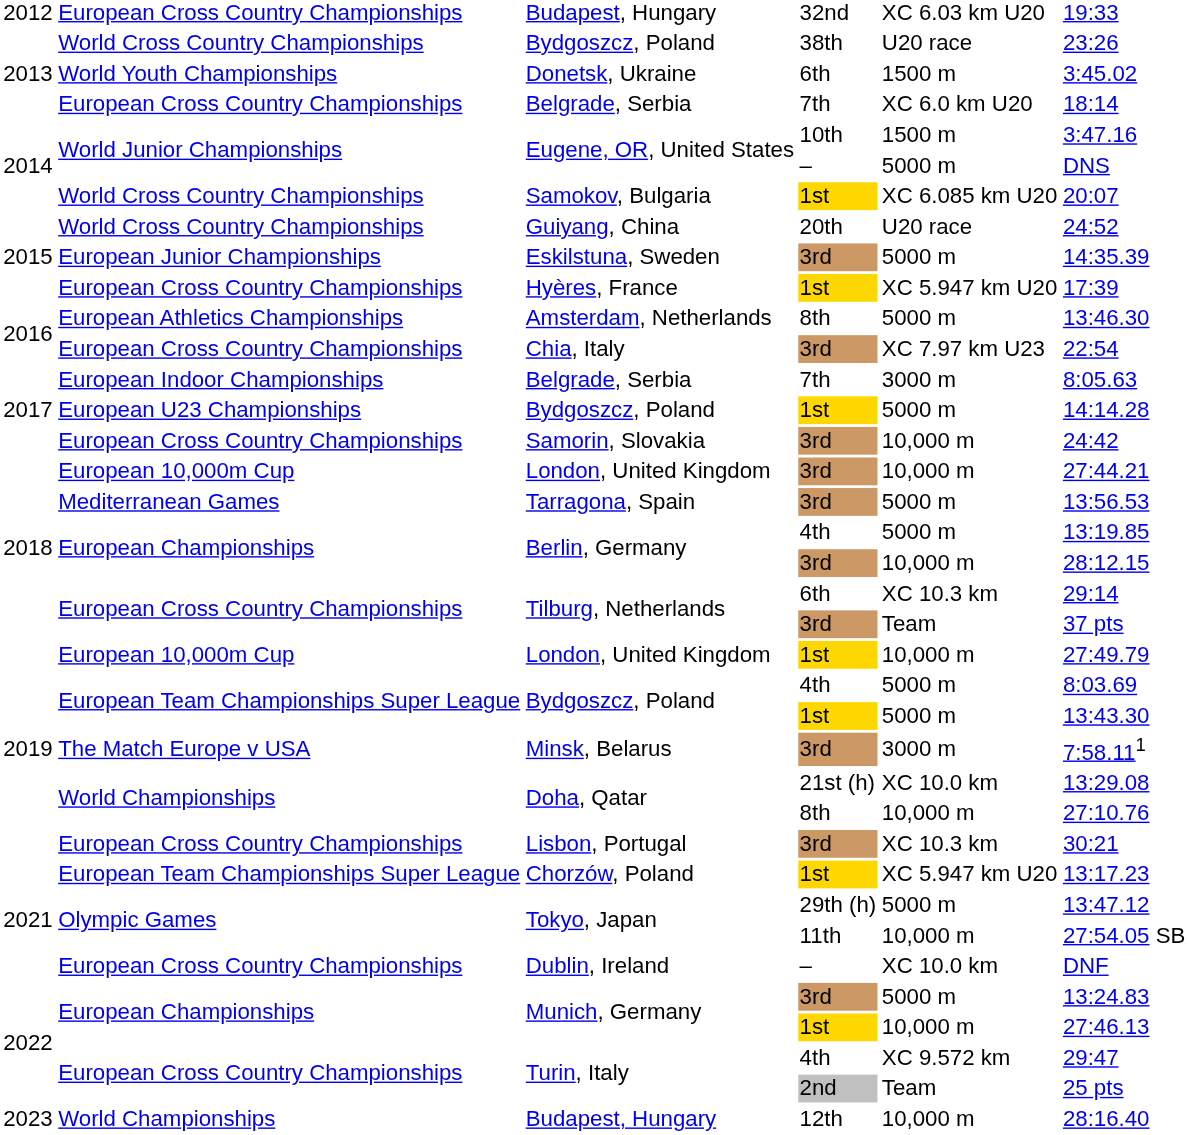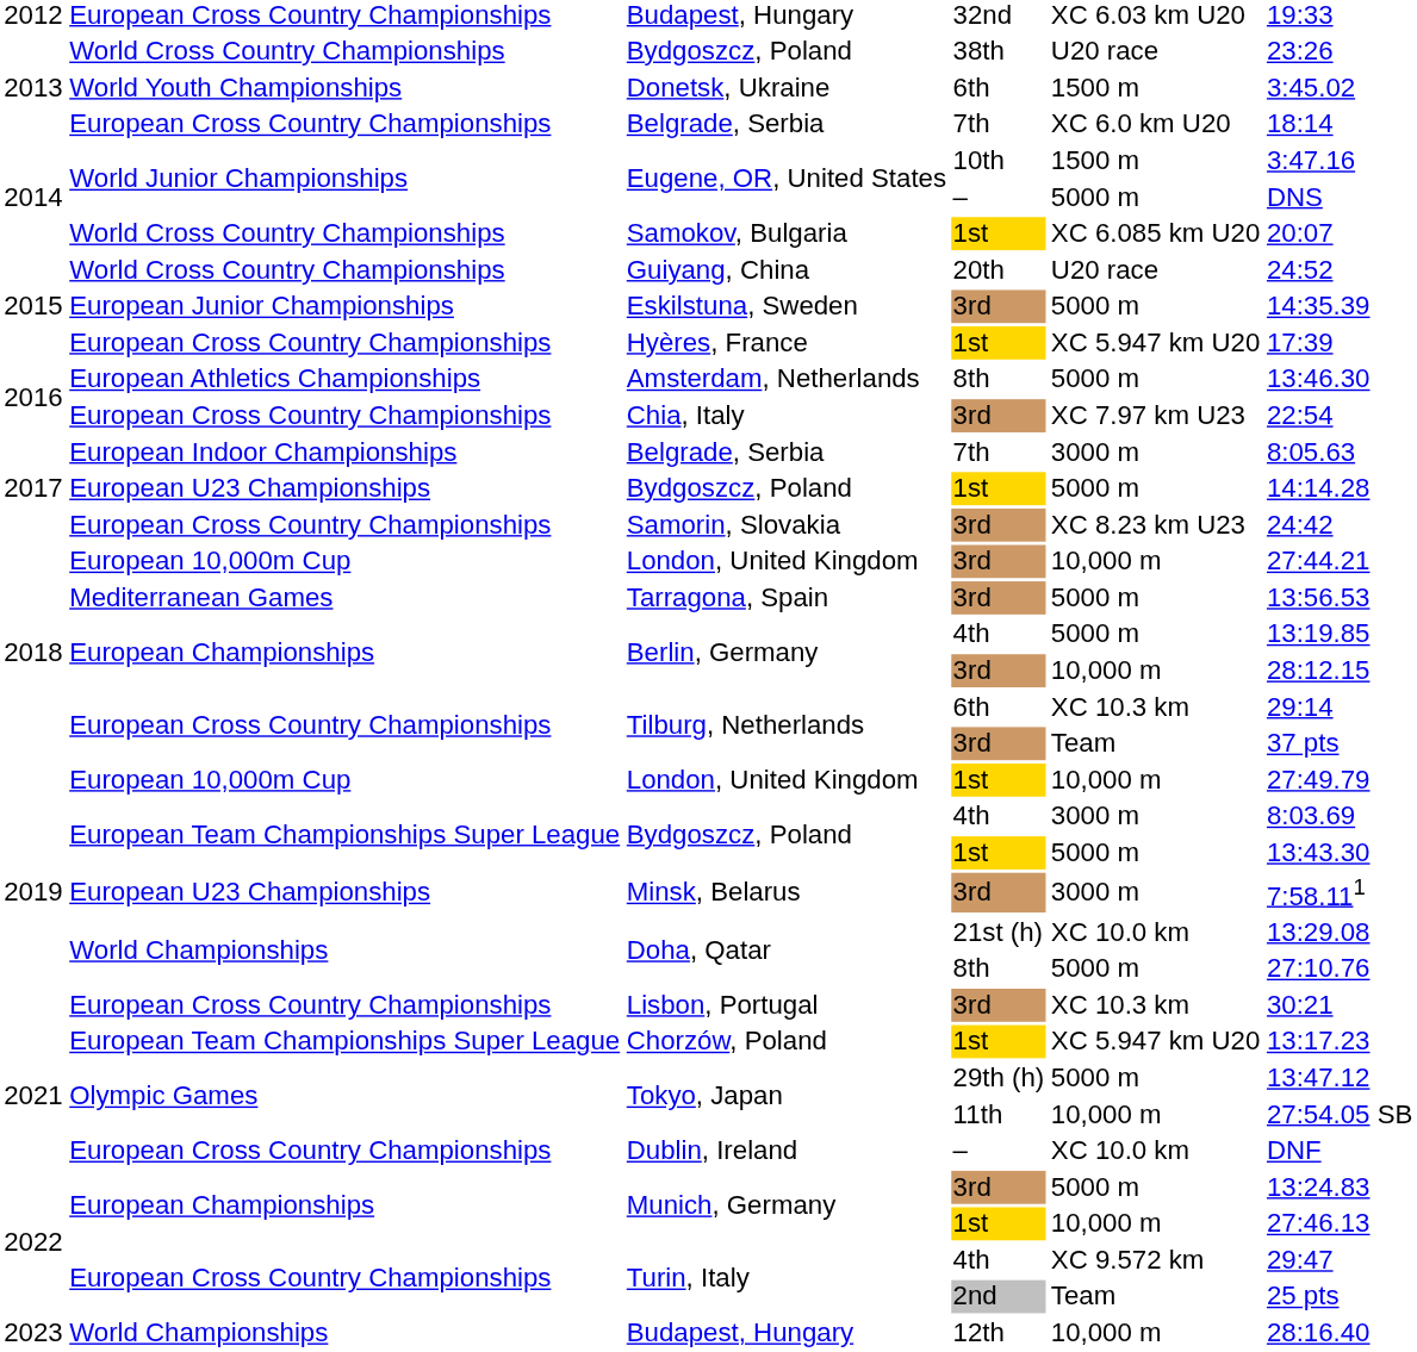Samorin, Slovakia | column 5: 10,000 m -> XC 8.23 km U23
Bydgoszcz, Poland / 4th | column 5: 5000 m -> 3000 m
Minsk, Belarus | column 2: The Match Europe v USA -> European U23 Championships
Doha, Qatar / 8th | column 5: 10,000 m -> 5000 m
